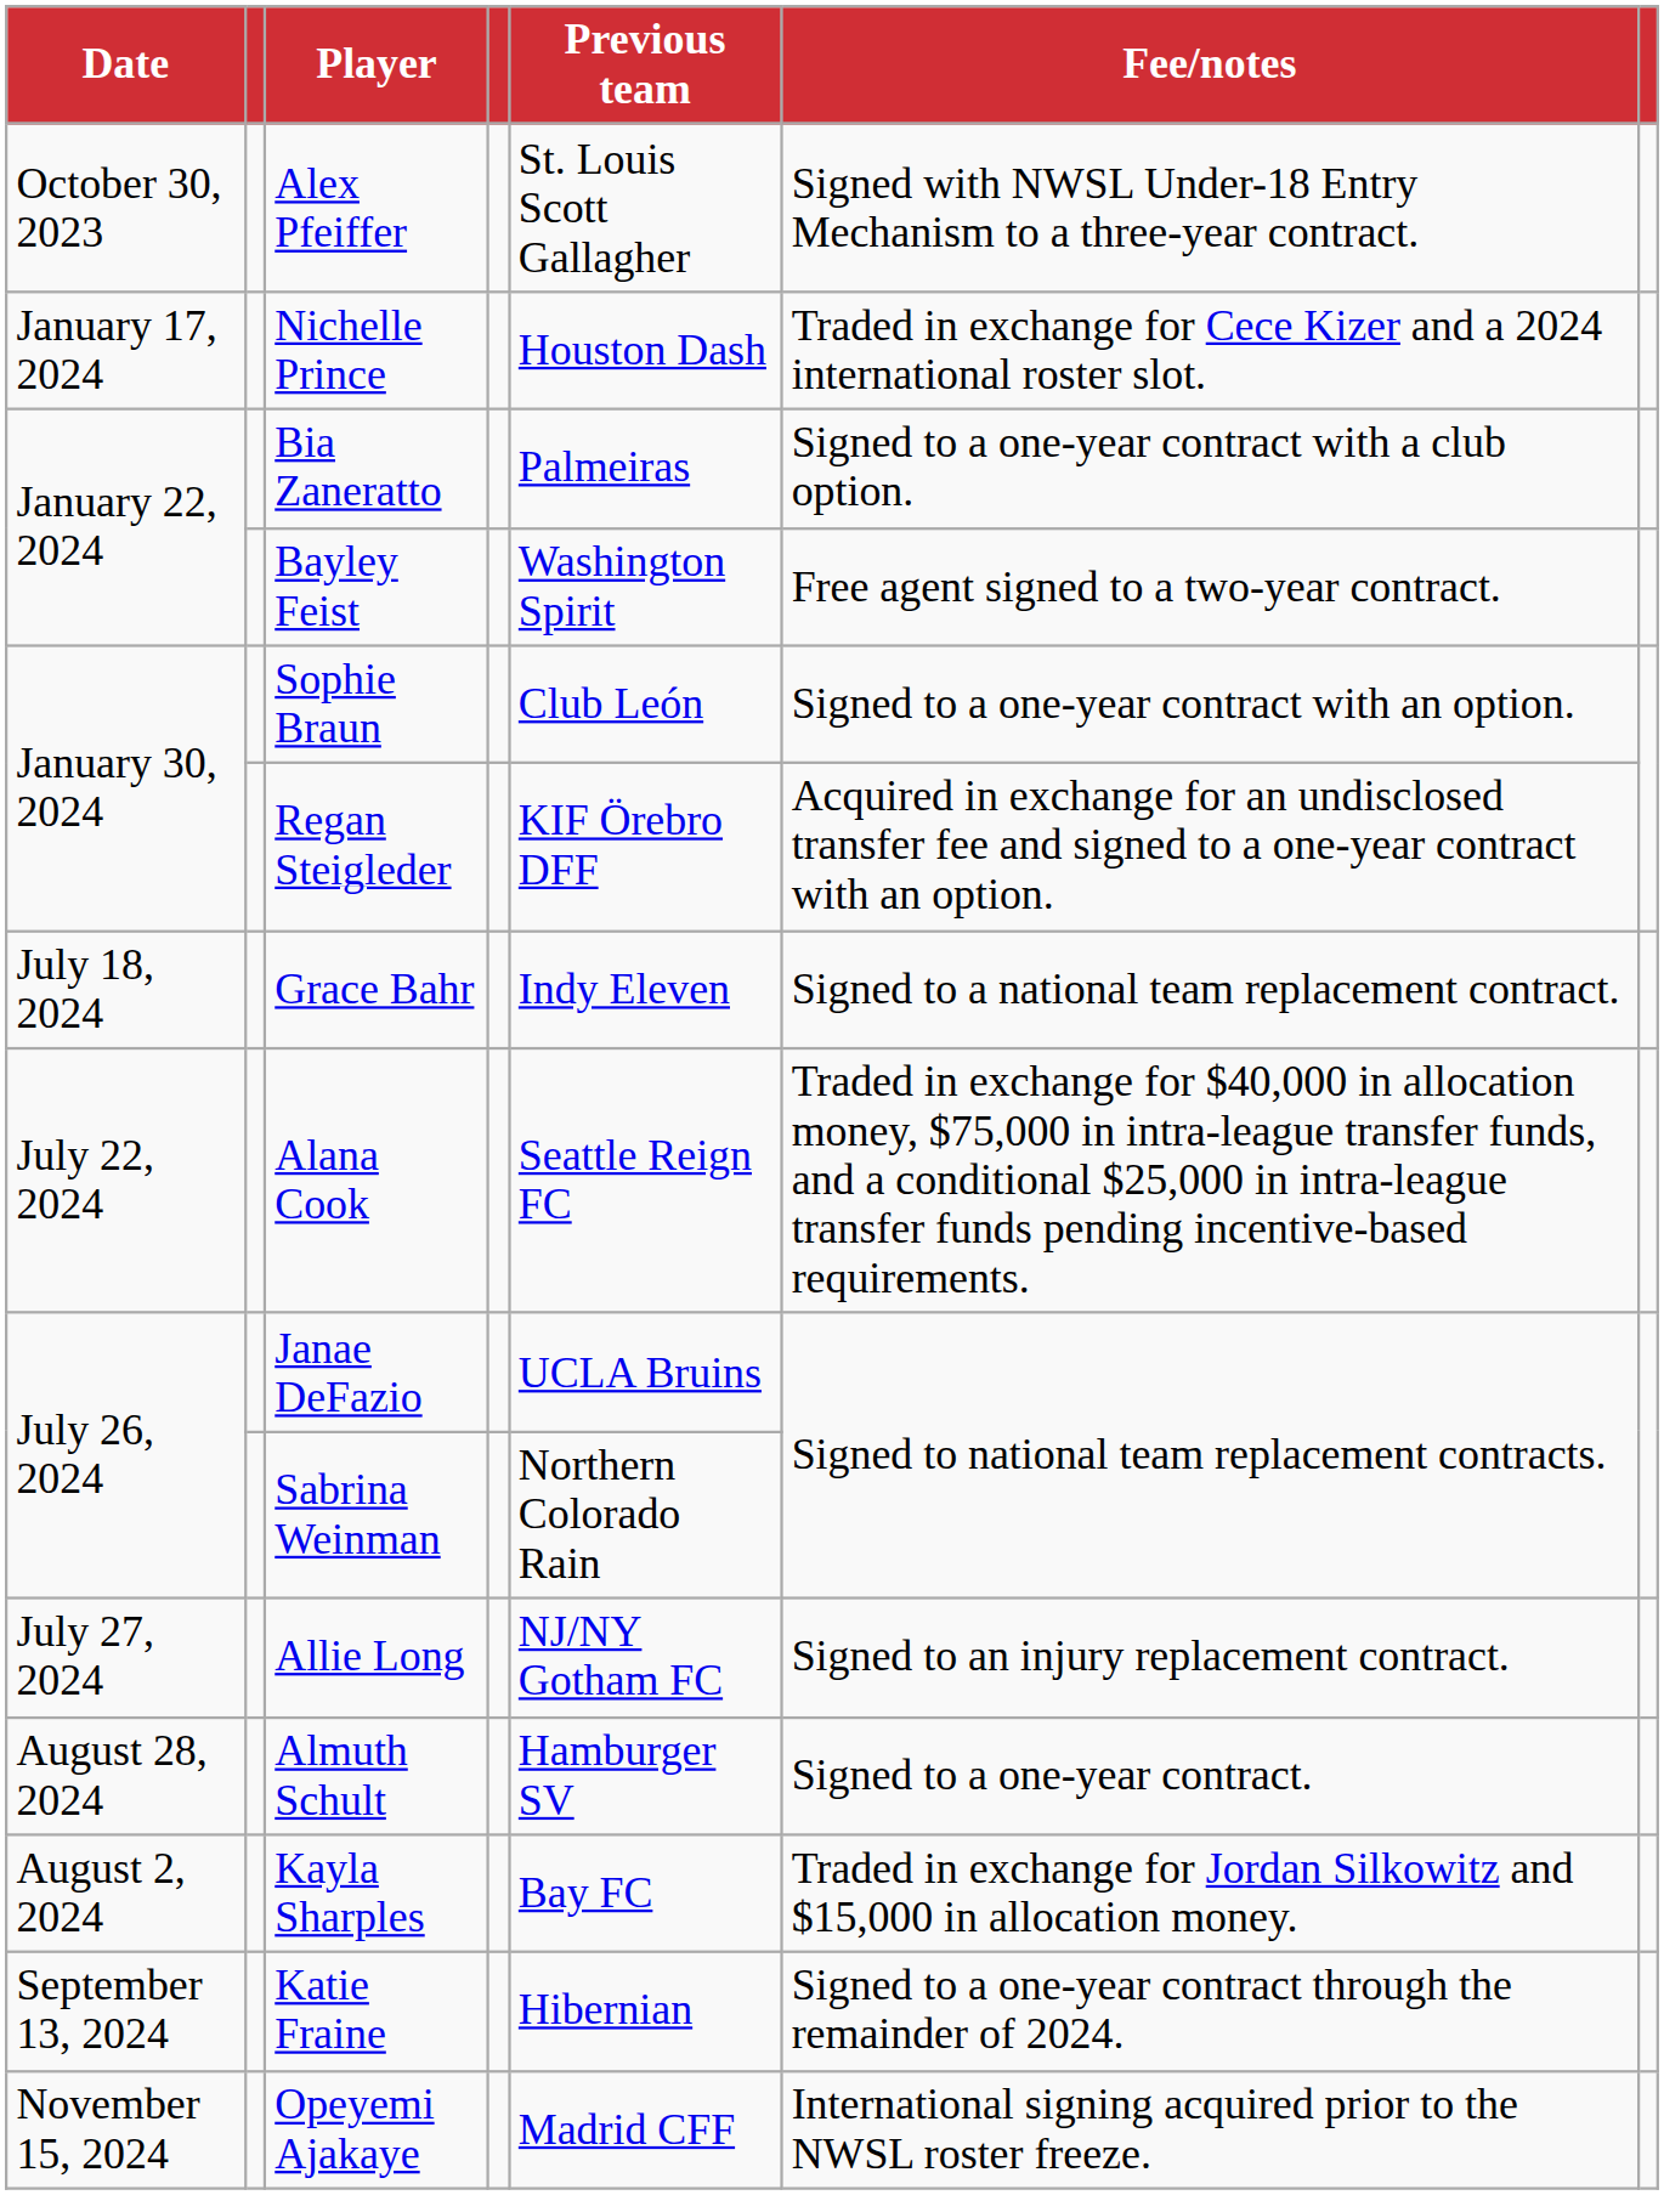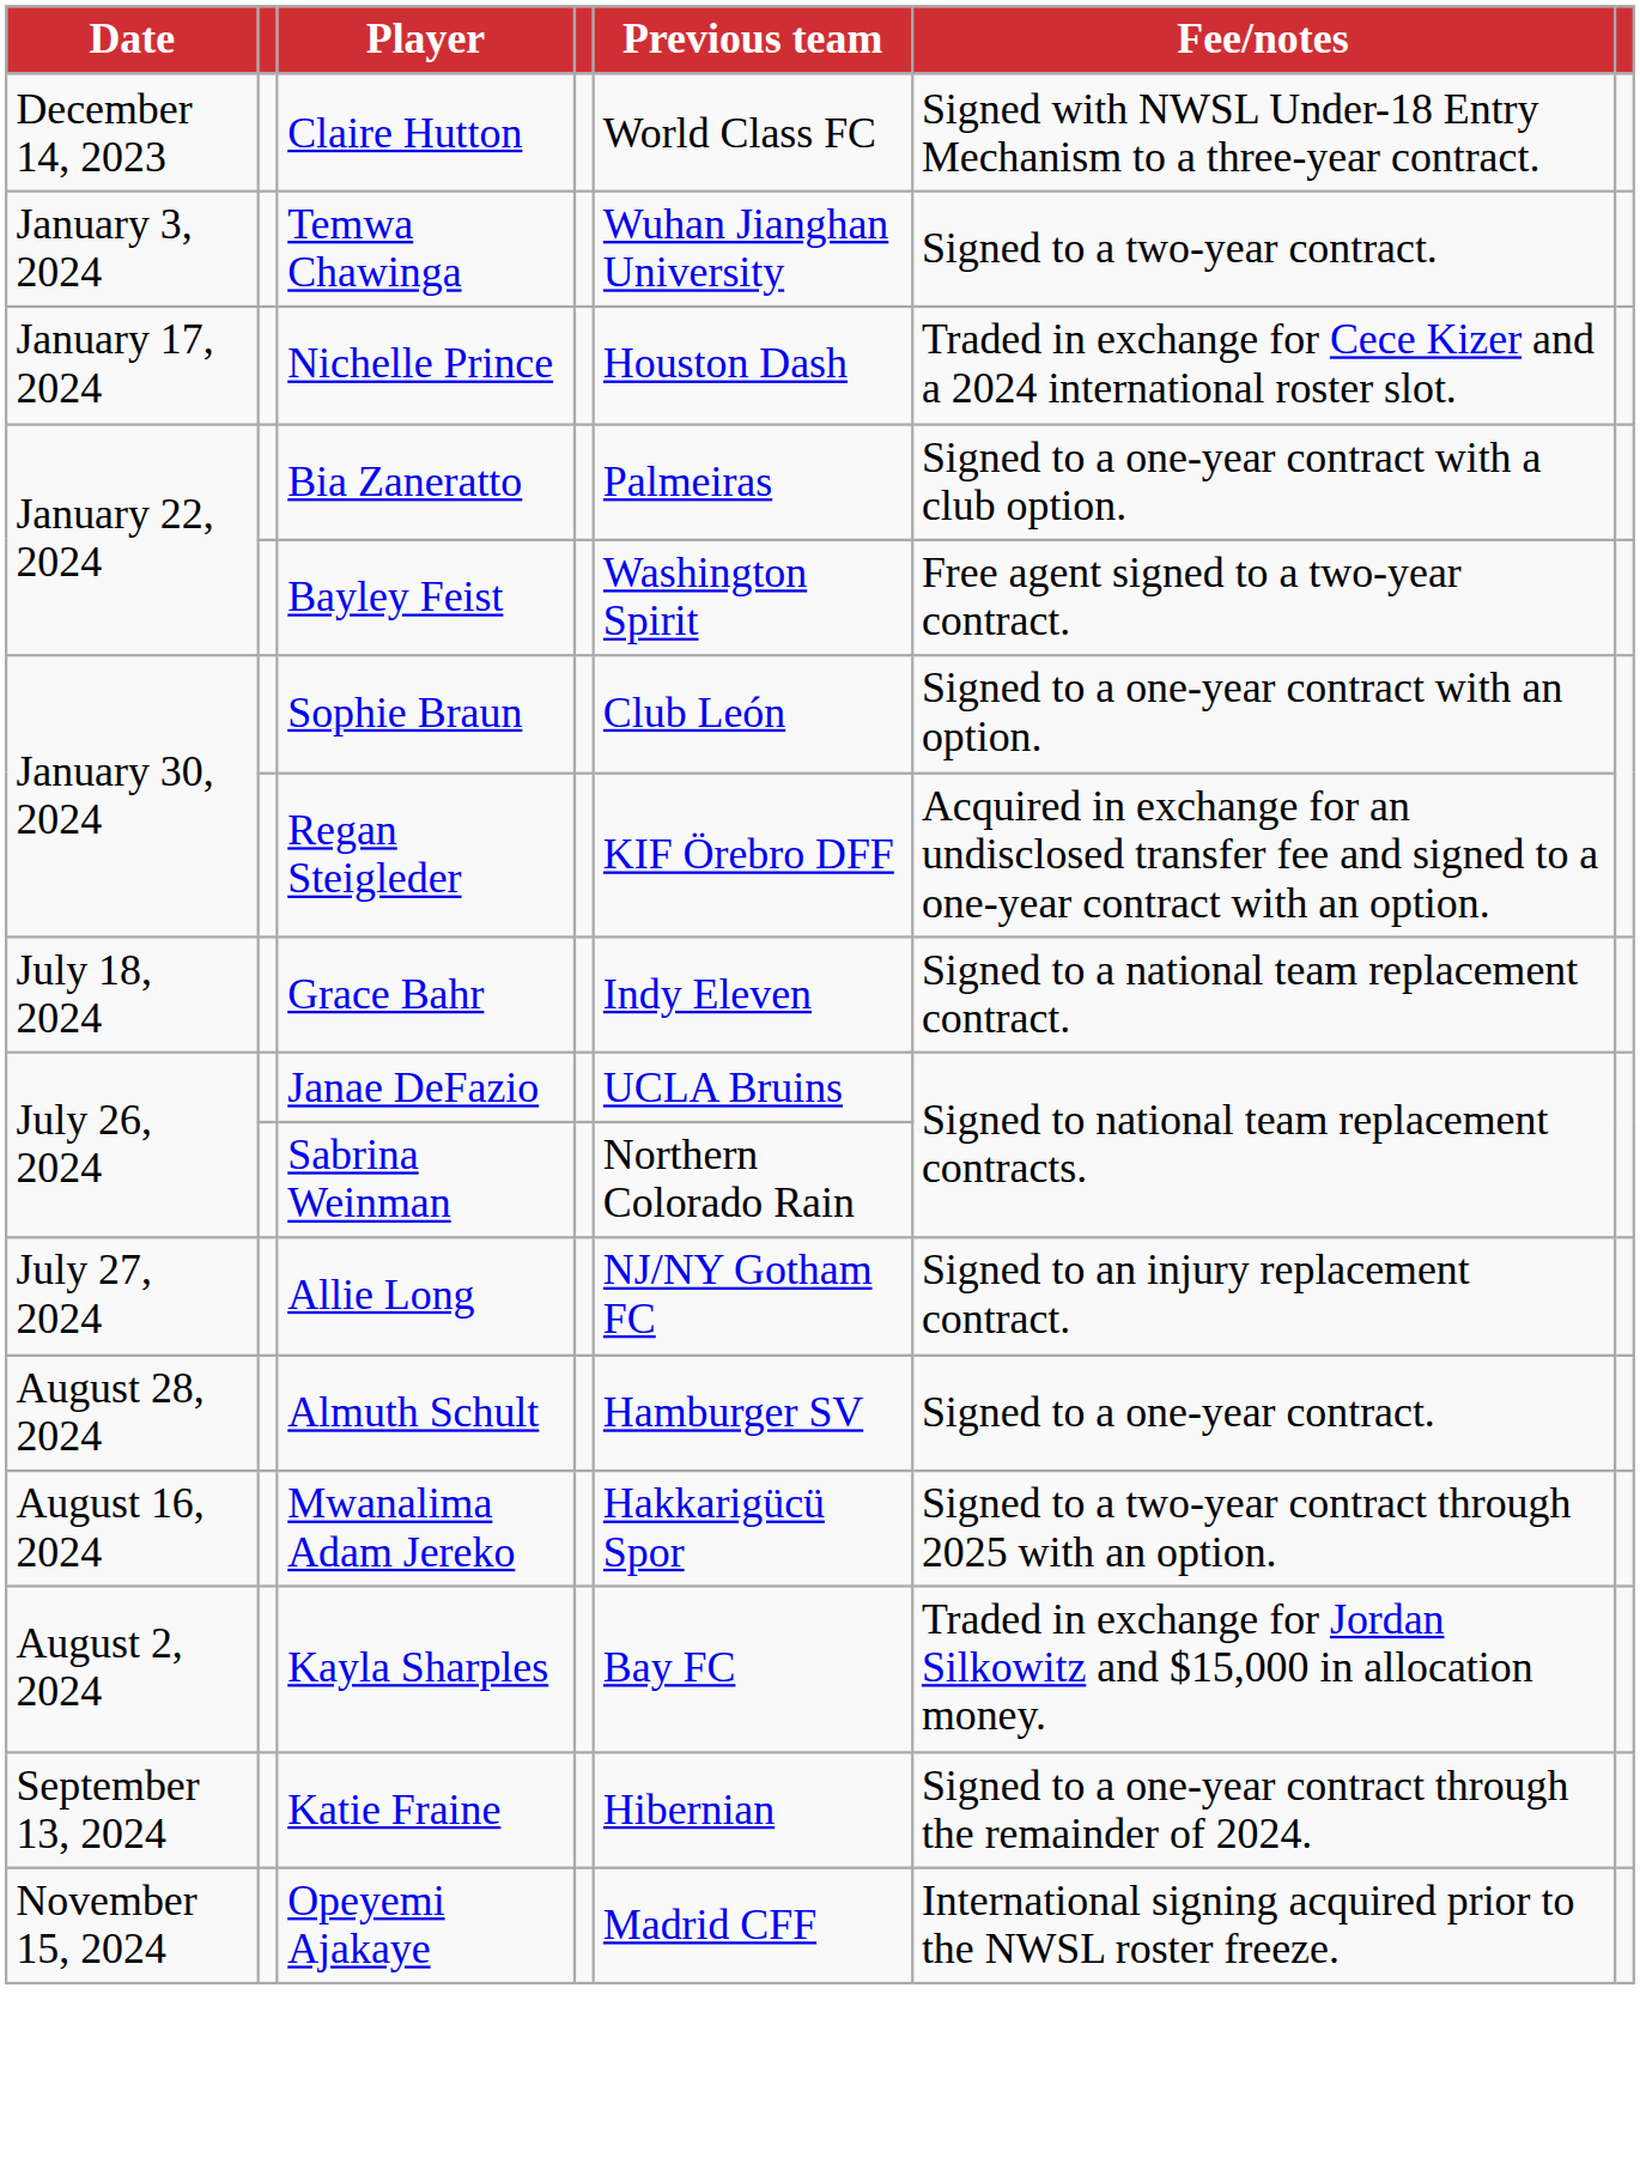- row: October 30, 2023 | Alex Pfeiffer | St. Louis Scott Gallagher | Signed with NWSL Under-18 Entry Mechanism to a three-year contract.
+ row: December 14, 2023 | Claire Hutton | World Class FC | Signed with NWSL Under-18 Entry Mechanism to a three-year contract.
+ row: January 3, 2024 | Temwa Chawinga | Wuhan Jianghan University | Signed to a two-year contract.
- row: July 22, 2024 | Alana Cook | Seattle Reign FC | Traded in exchange for $40,000 in allocation money, $75,000 in intra-league transfer funds, and a conditional $25,000 in intra-league transfer funds pending incentive-based requirements.
+ row: August 16, 2024 | Mwanalima Adam Jereko | Hakkarigücü Spor | Signed to a two-year contract through 2025 with an option.
